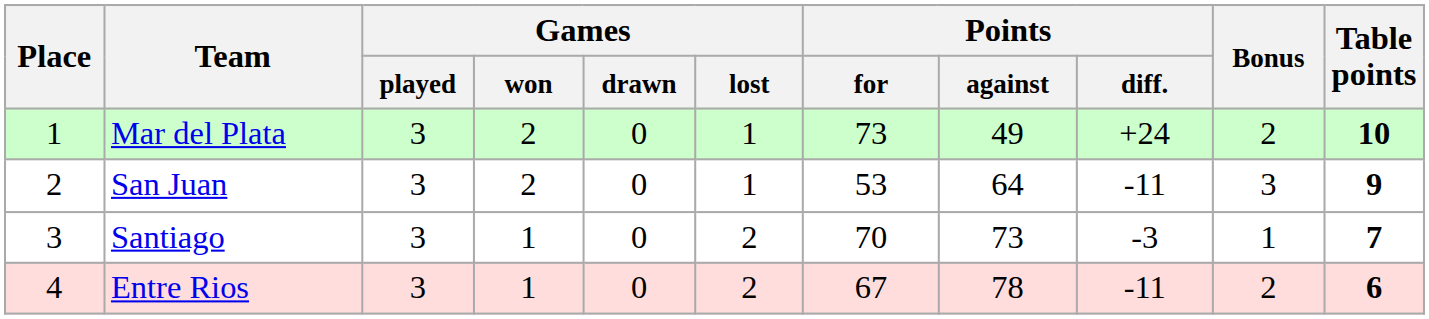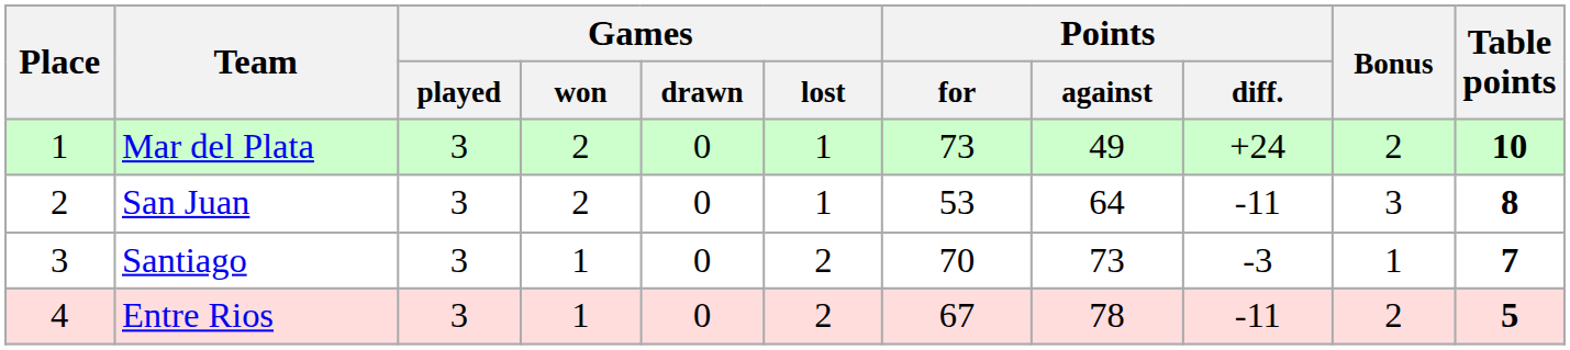San Juan | Table points: 9 -> 8
Entre Rios | Table points: 6 -> 5
